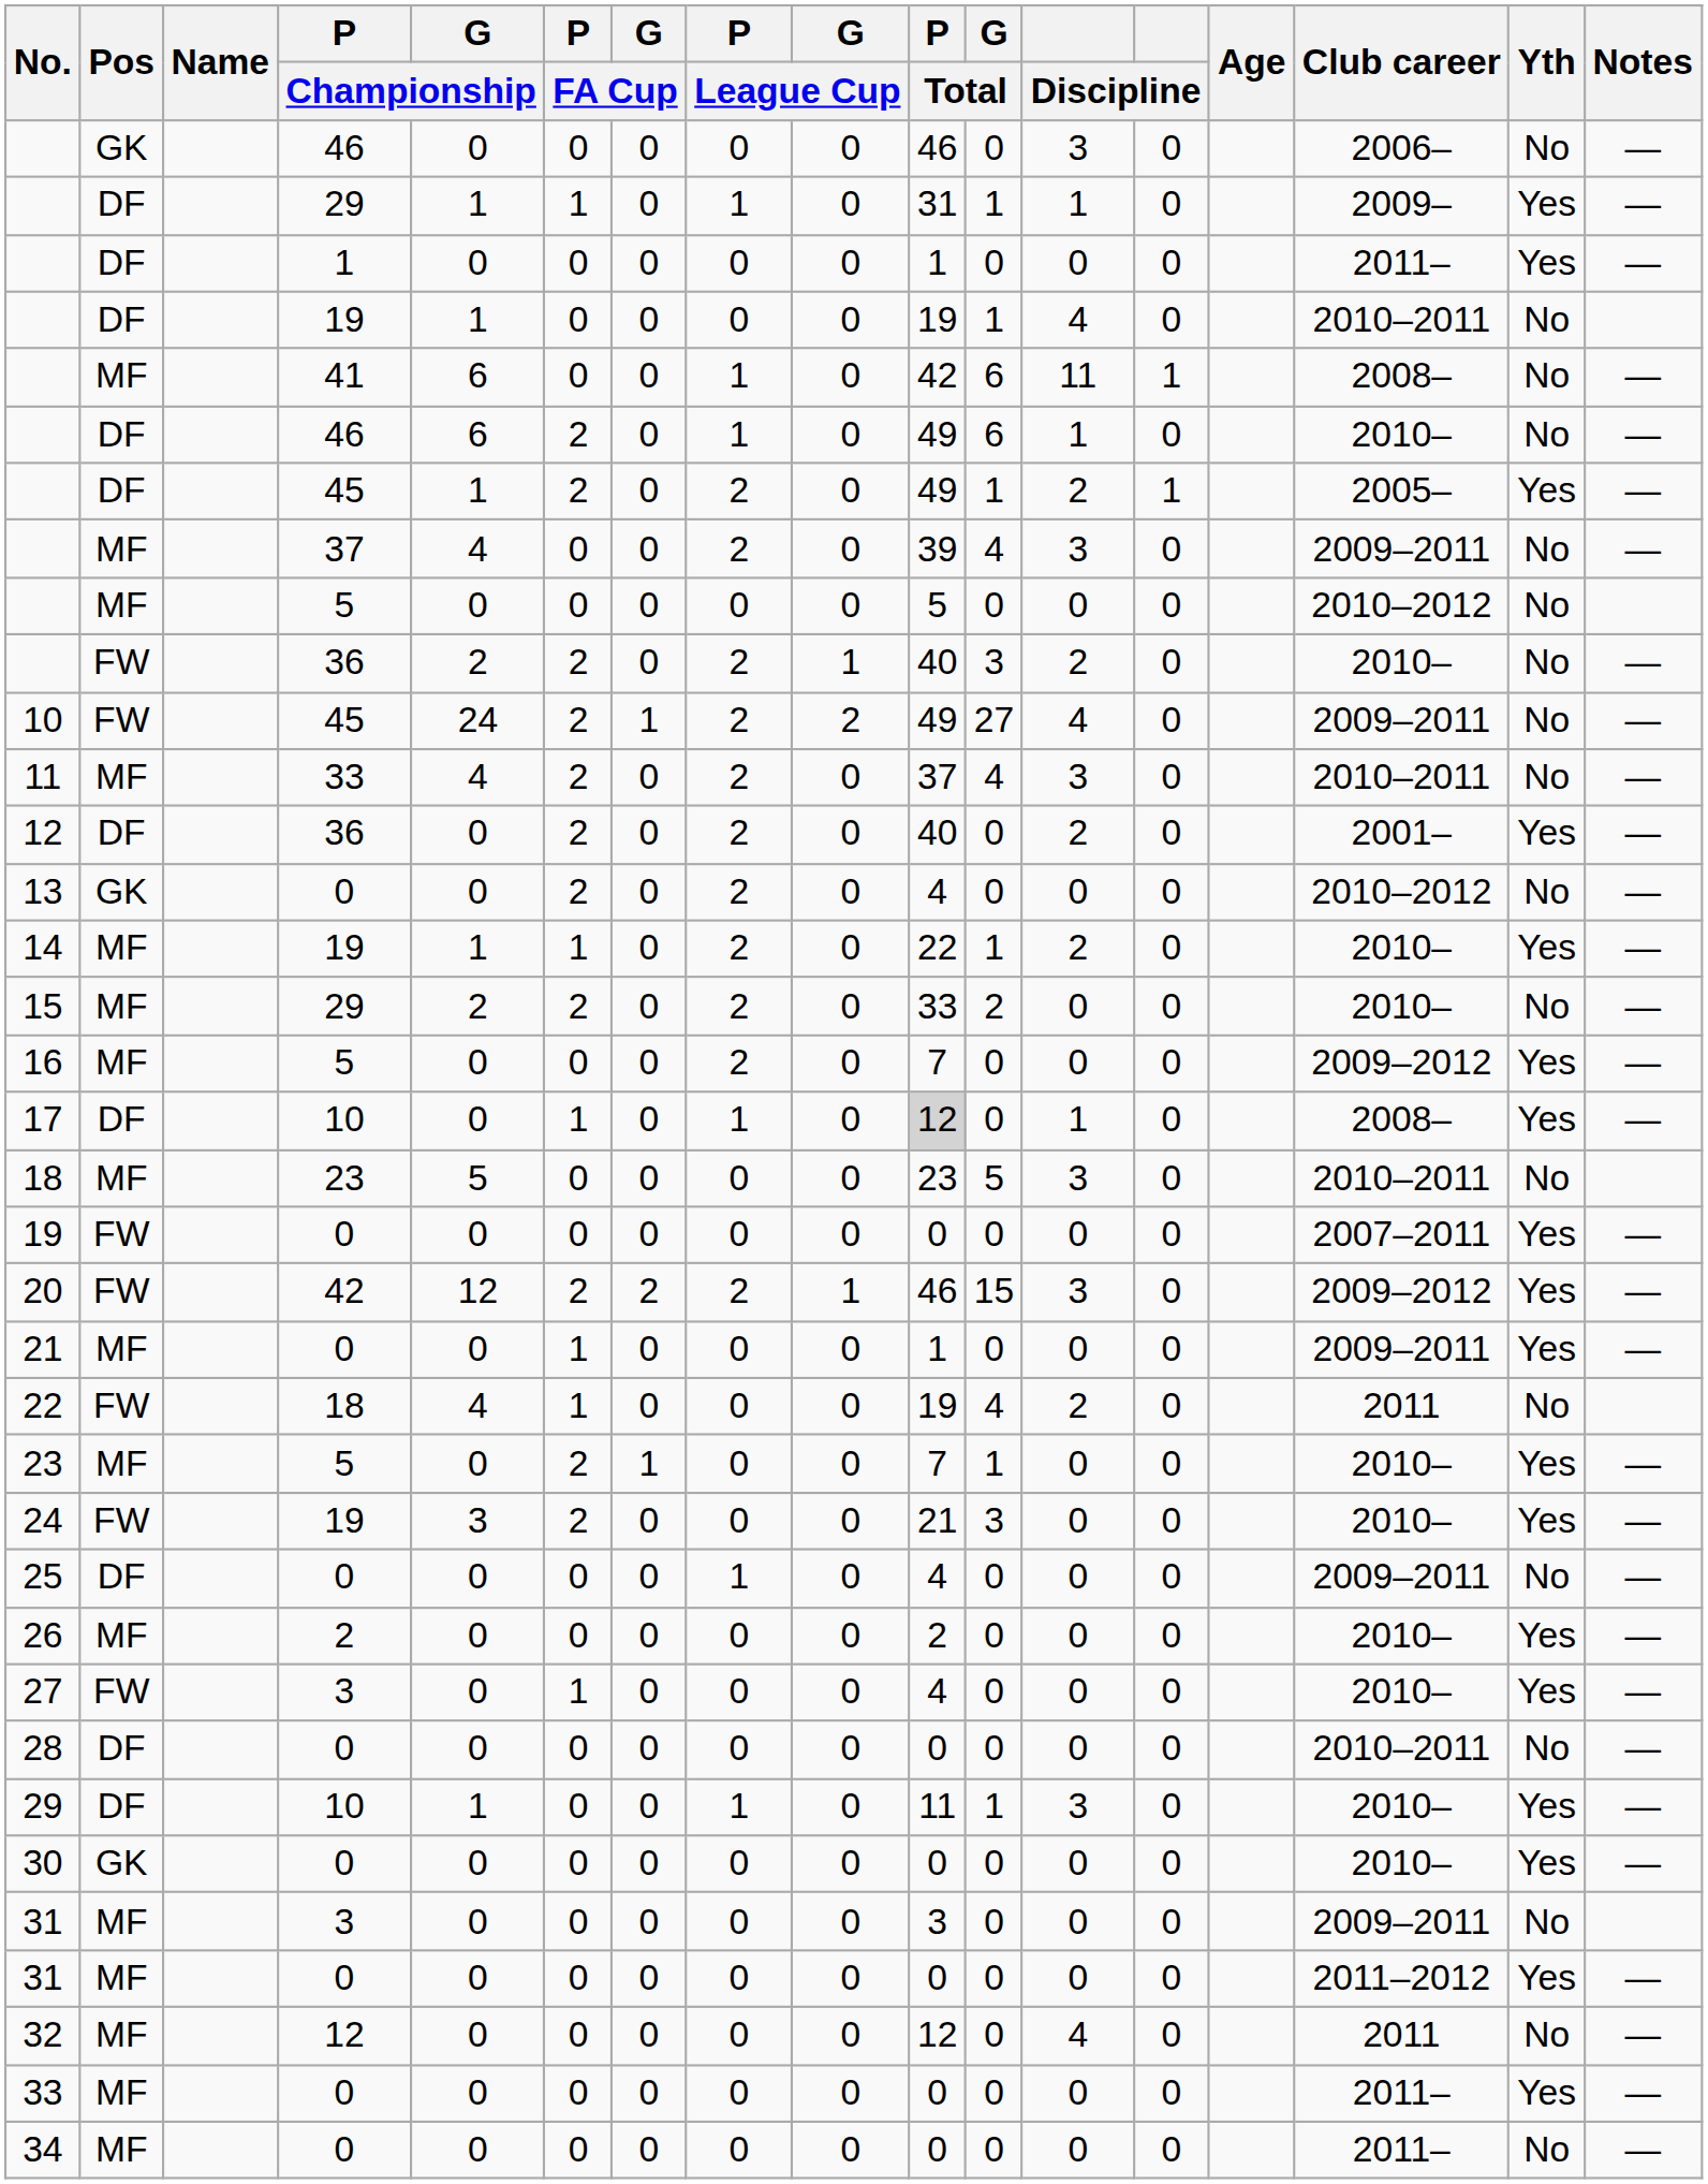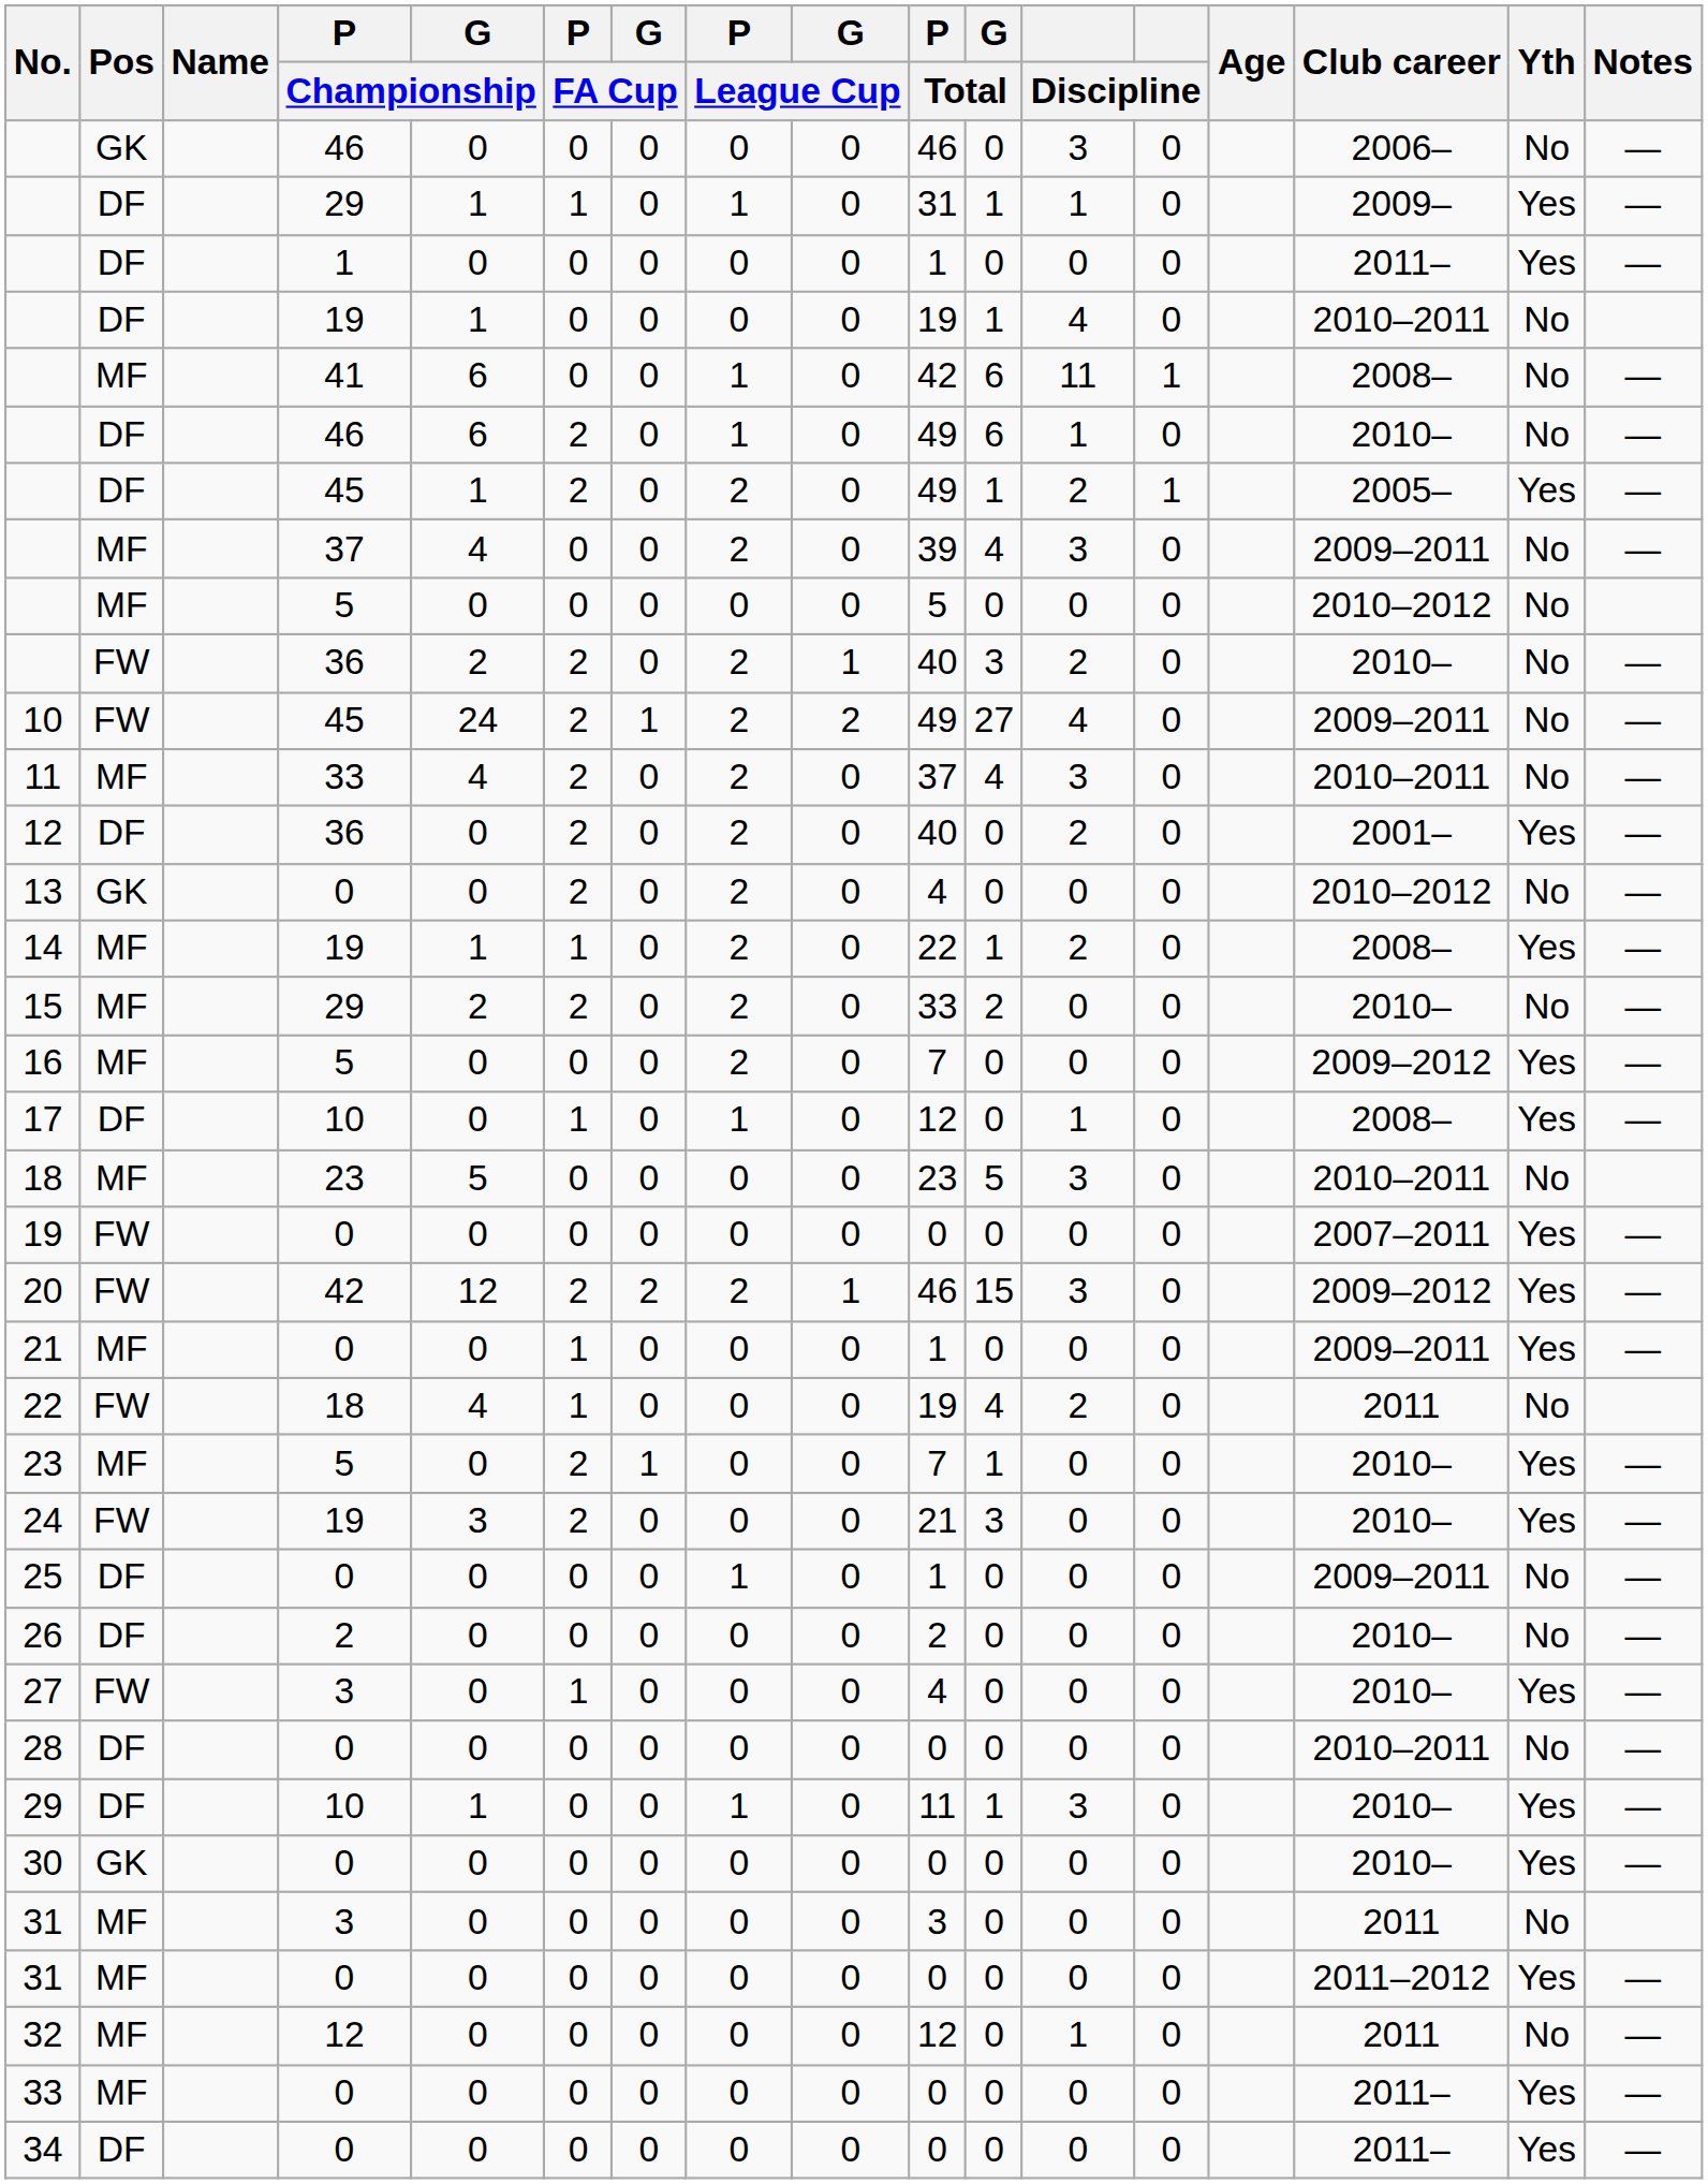14 | Club career: 2010– -> 2008–
17 | P / Total: lightgrey background -> no background
25 | P / Total: 4 -> 1
26 | Pos: MF -> DF
26 | Yth: Yes -> No
31 / 3 | Club career: 2009–2011 -> 2011
32 | column 12: 4 -> 1
34 | Pos: MF -> DF
34 | Yth: No -> Yes
